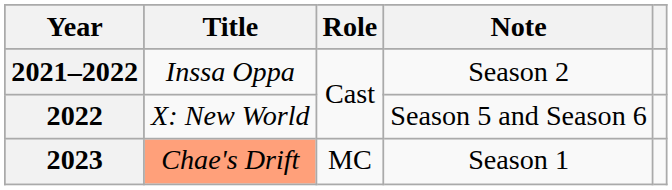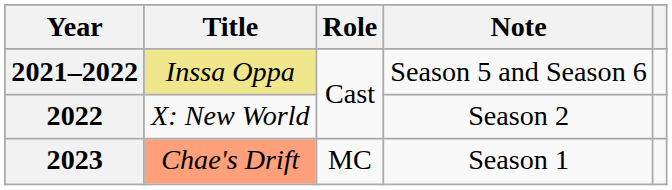2021–2022 | Title: no background -> khaki background
2021–2022 | Note: Season 2 -> Season 5 and Season 6
2022 | Note: Season 5 and Season 6 -> Season 2
